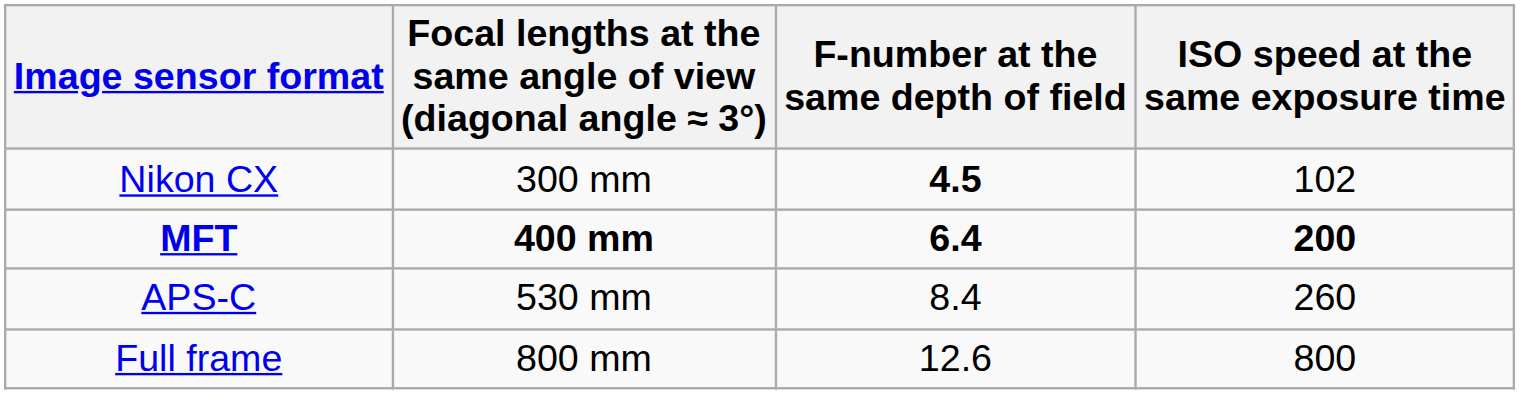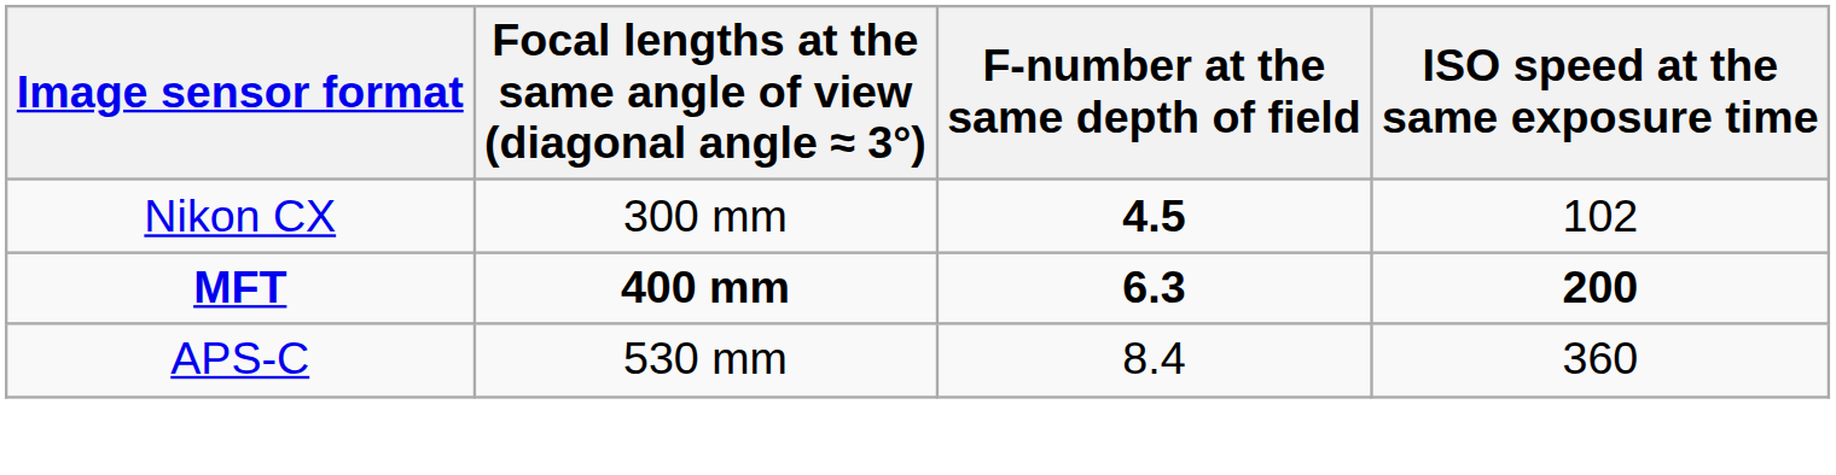MFT | F-number at the same depth of field: 6.4 -> 6.3
APS-C | ISO speed at the same exposure time: 260 -> 360
- row: Full frame | 800 mm | 12.6 | 800
